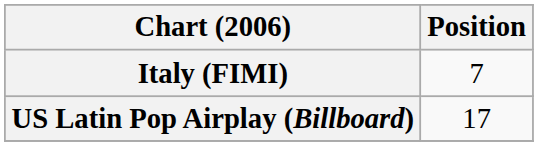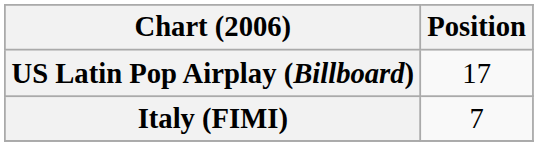rows swapped: Italy (FIMI) <-> US Latin Pop Airplay (Billboard)
